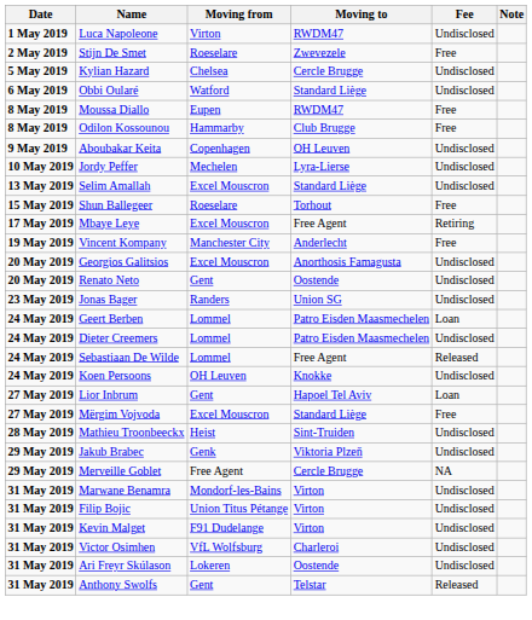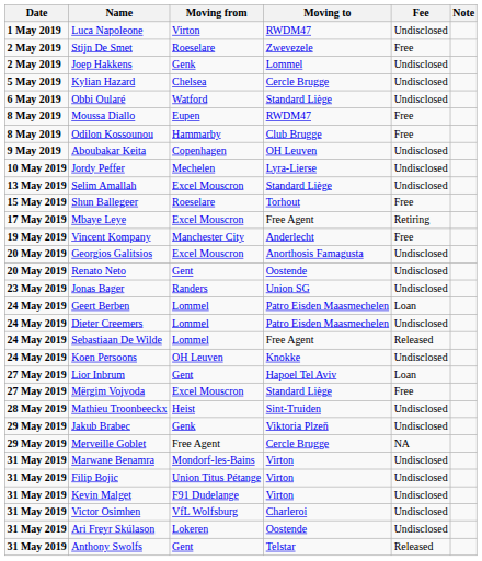+ row: 2 May 2019 | Joep Hakkens | Genk | Lommel | Undisclosed
